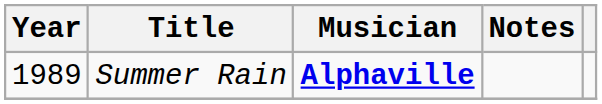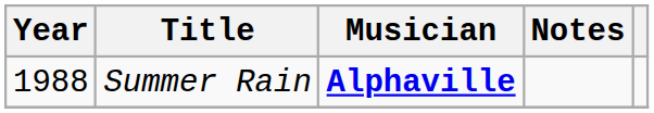Summer Rain | Year: 1989 -> 1988
